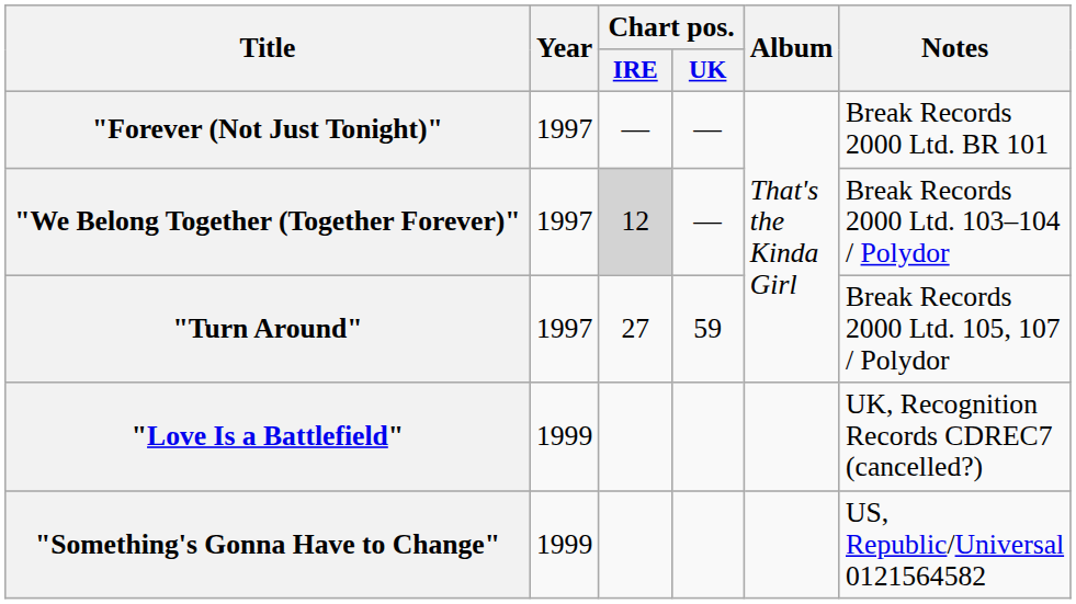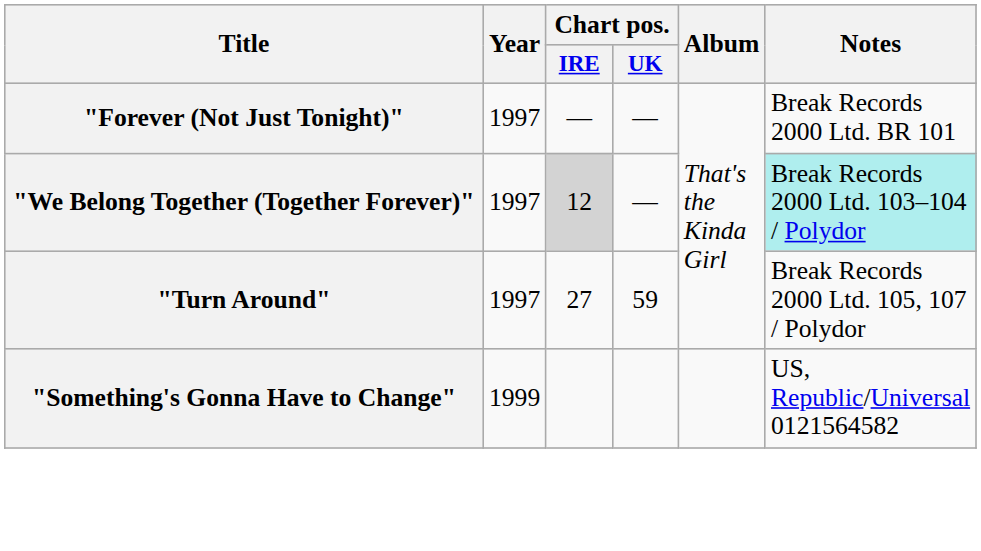"We Belong Together (Together Forever)" | Notes: no background -> paleturquoise background
- row: "Love Is a Battlefield" | 1999 | UK, Recognition Records CDREC7 (cancelled?)
